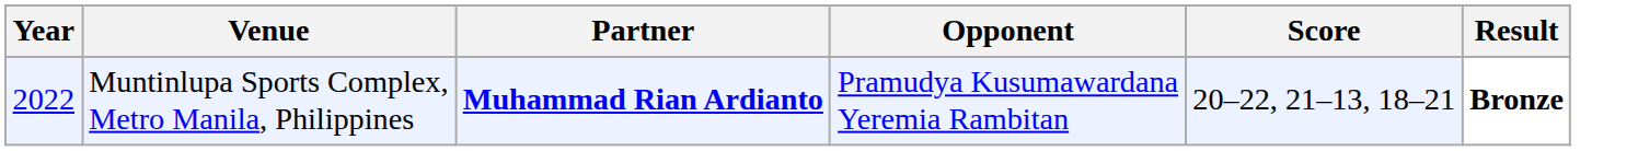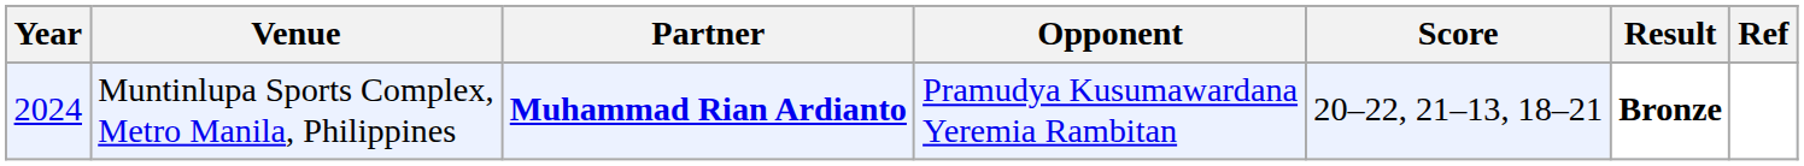+ column: Ref
Muntinlupa Sports Complex, Metro Manila, Philippines | Year: 2022 -> 2024
